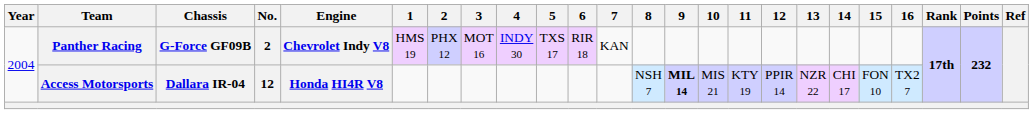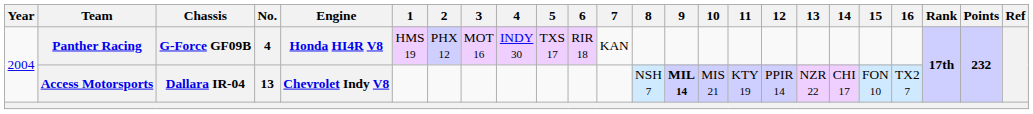Panther Racing | No.: 2 -> 4
Panther Racing | Engine: Chevrolet Indy V8 -> Honda HI4R V8
Access Motorsports | No.: 12 -> 13
Access Motorsports | Engine: Honda HI4R V8 -> Chevrolet Indy V8
